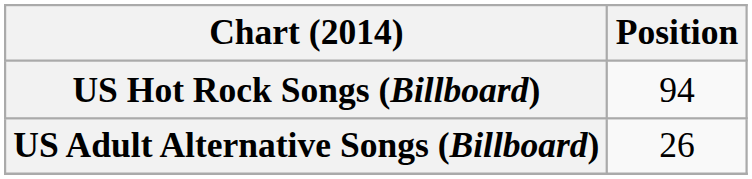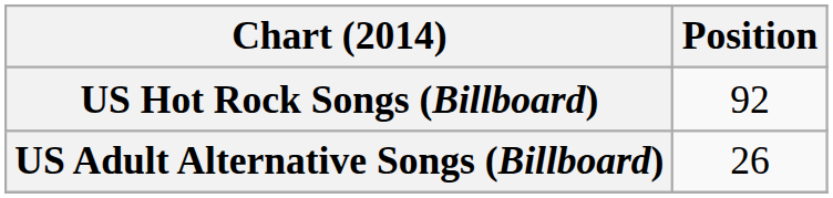US Hot Rock Songs (Billboard) | Position: 94 -> 92
